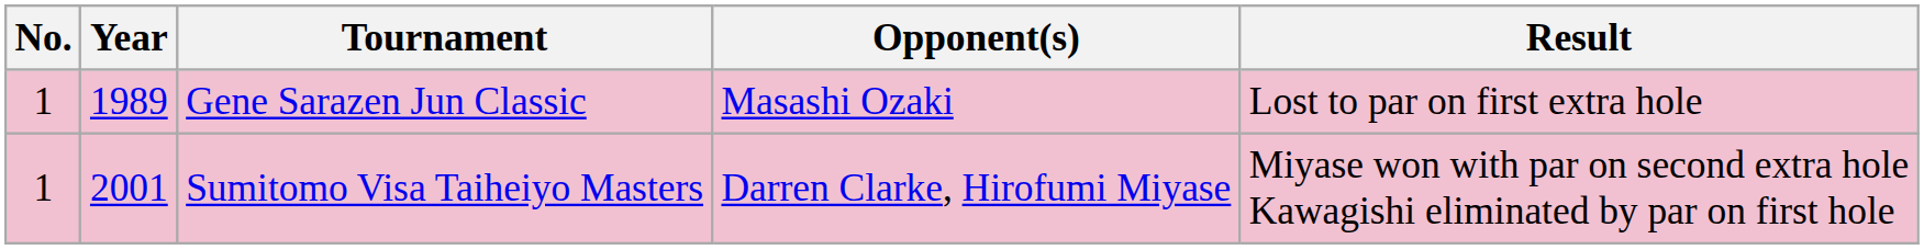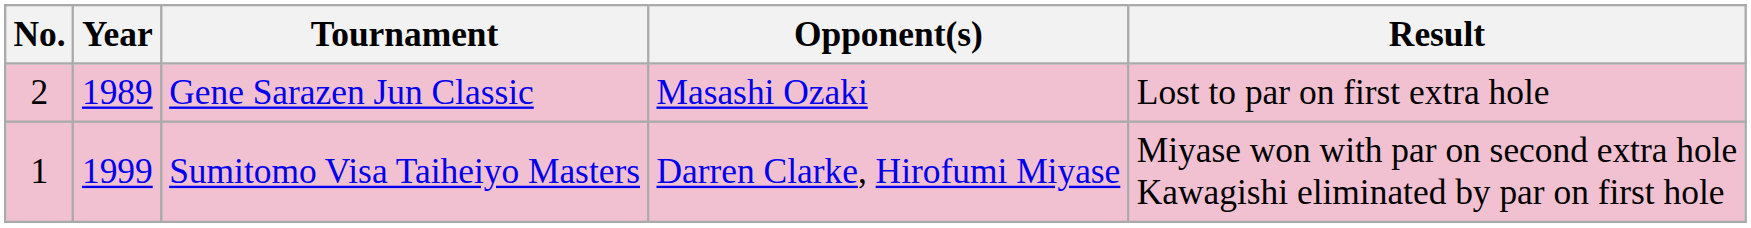Gene Sarazen Jun Classic | No.: 1 -> 2
Sumitomo Visa Taiheiyo Masters | Year: 2001 -> 1999
